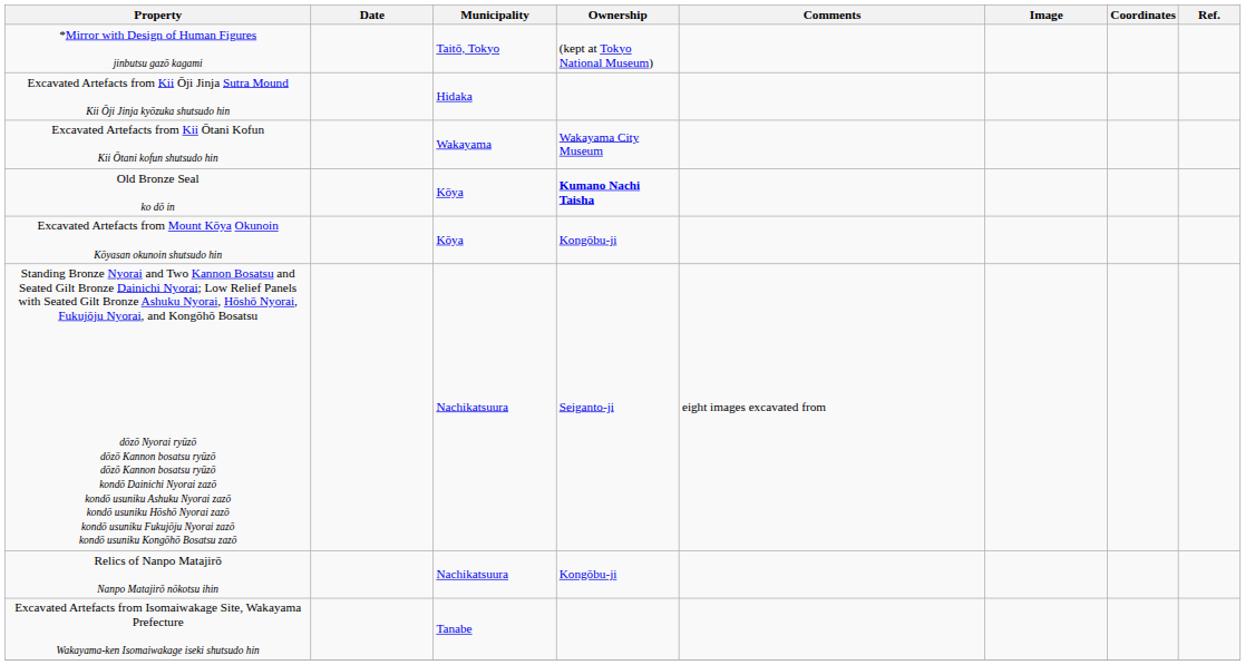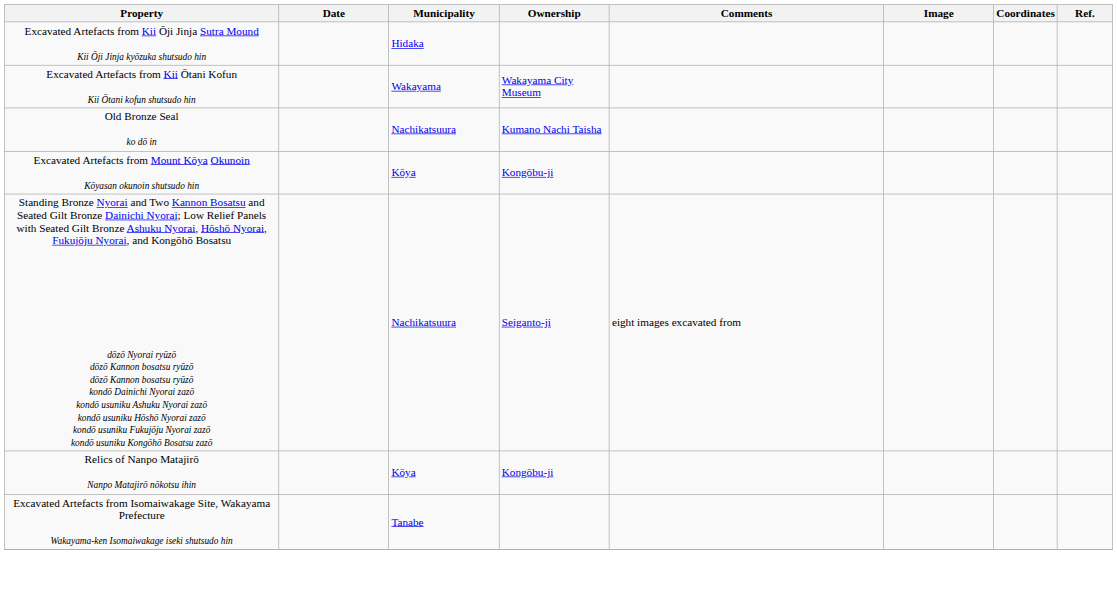- row: *Mirror with Design of Human Figures jinbutsu gazō kagami | Taitō, Tokyo | (kept at Tokyo National Museum)
Old Bronze Seal ko dō in | Municipality: Kōya -> Nachikatsuura
Old Bronze Seal ko dō in | Ownership: bold -> normal
Relics of Nanpo Matajirō Nanpo Matajirō nōkotsu ihin | Municipality: Nachikatsuura -> Kōya
